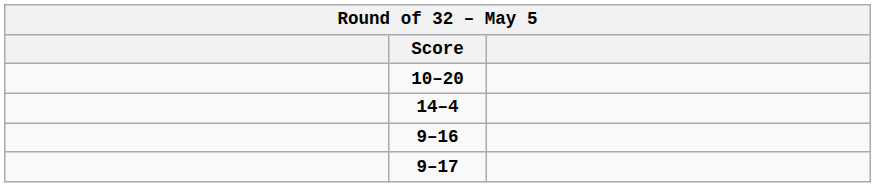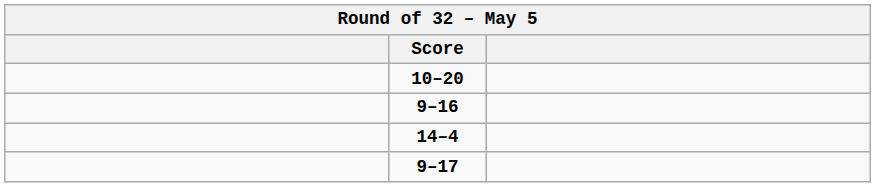rows swapped: 9–16 <-> 14–4
